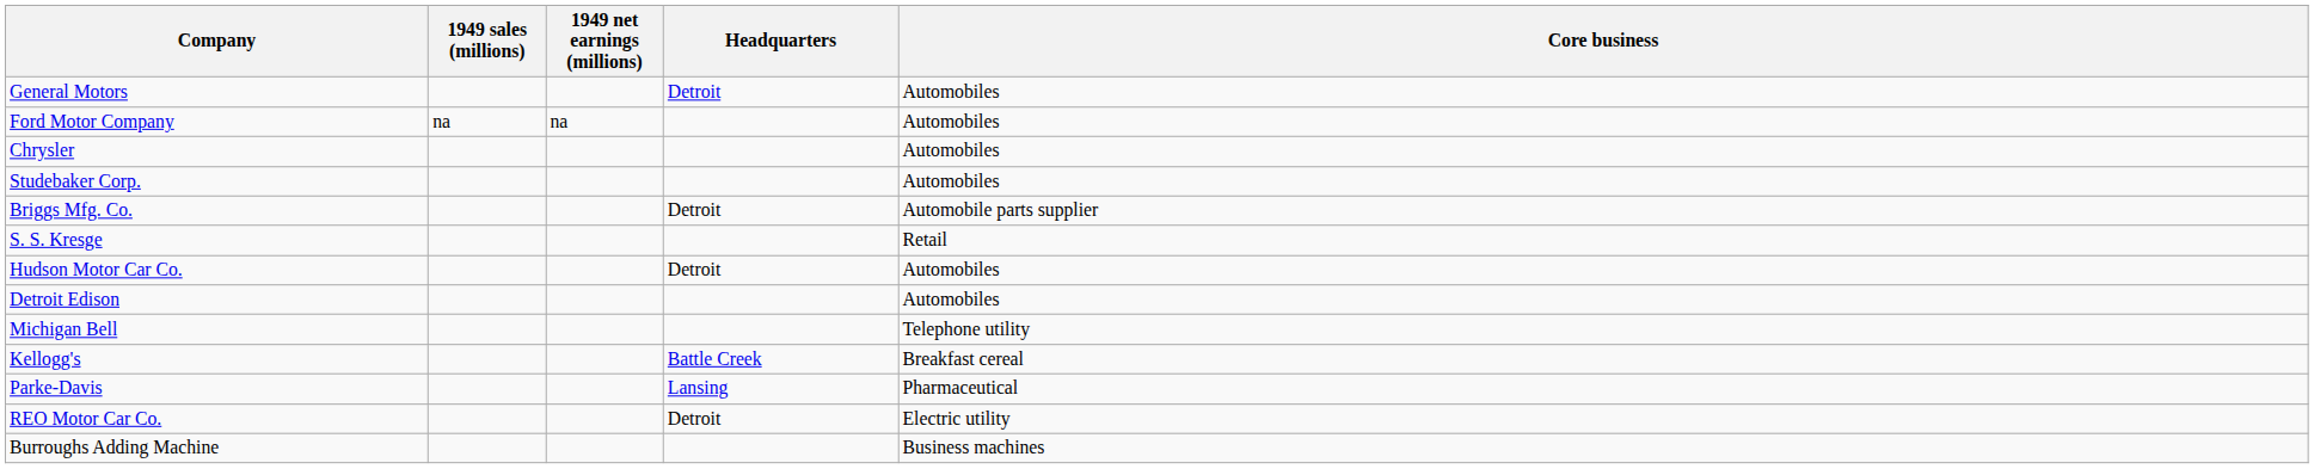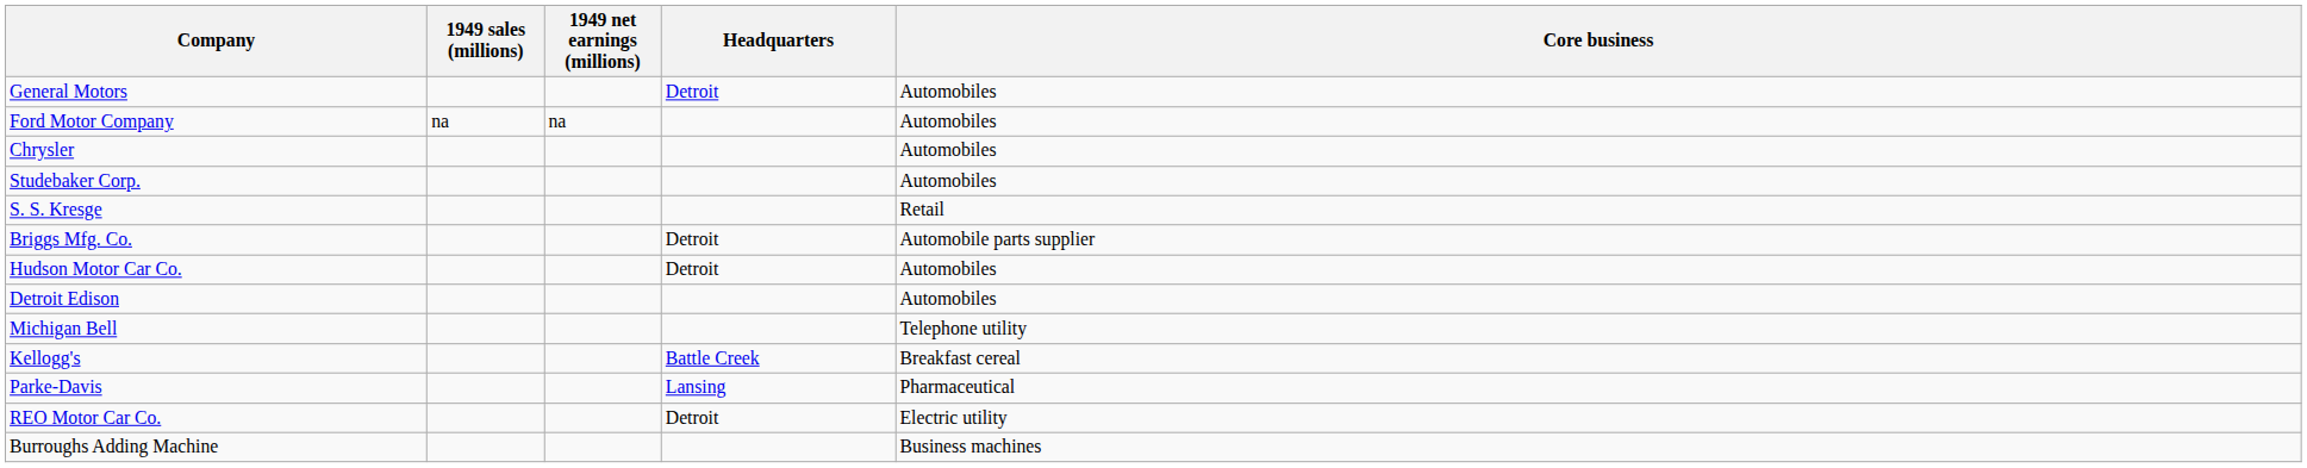rows swapped: Briggs Mfg. Co. <-> S. S. Kresge
